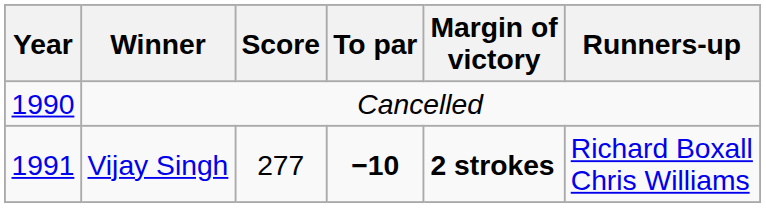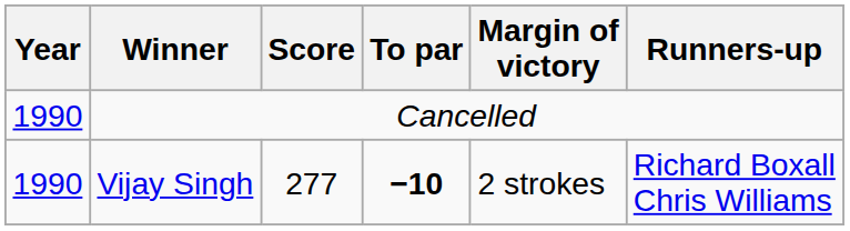Vijay Singh | Year: 1991 -> 1990
Vijay Singh | Margin of victory: bold -> normal
